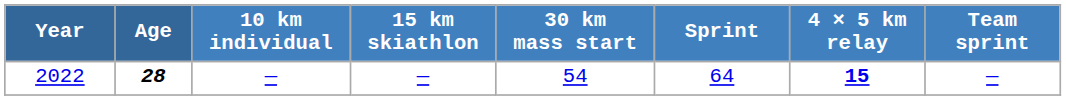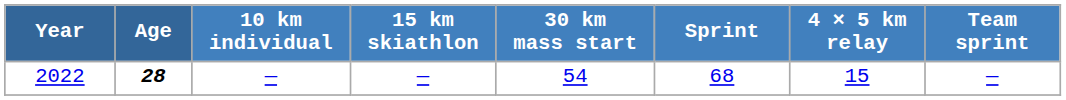2022 | Sprint: 64 -> 68
2022 | 4 × 5 km relay: bold -> normal
